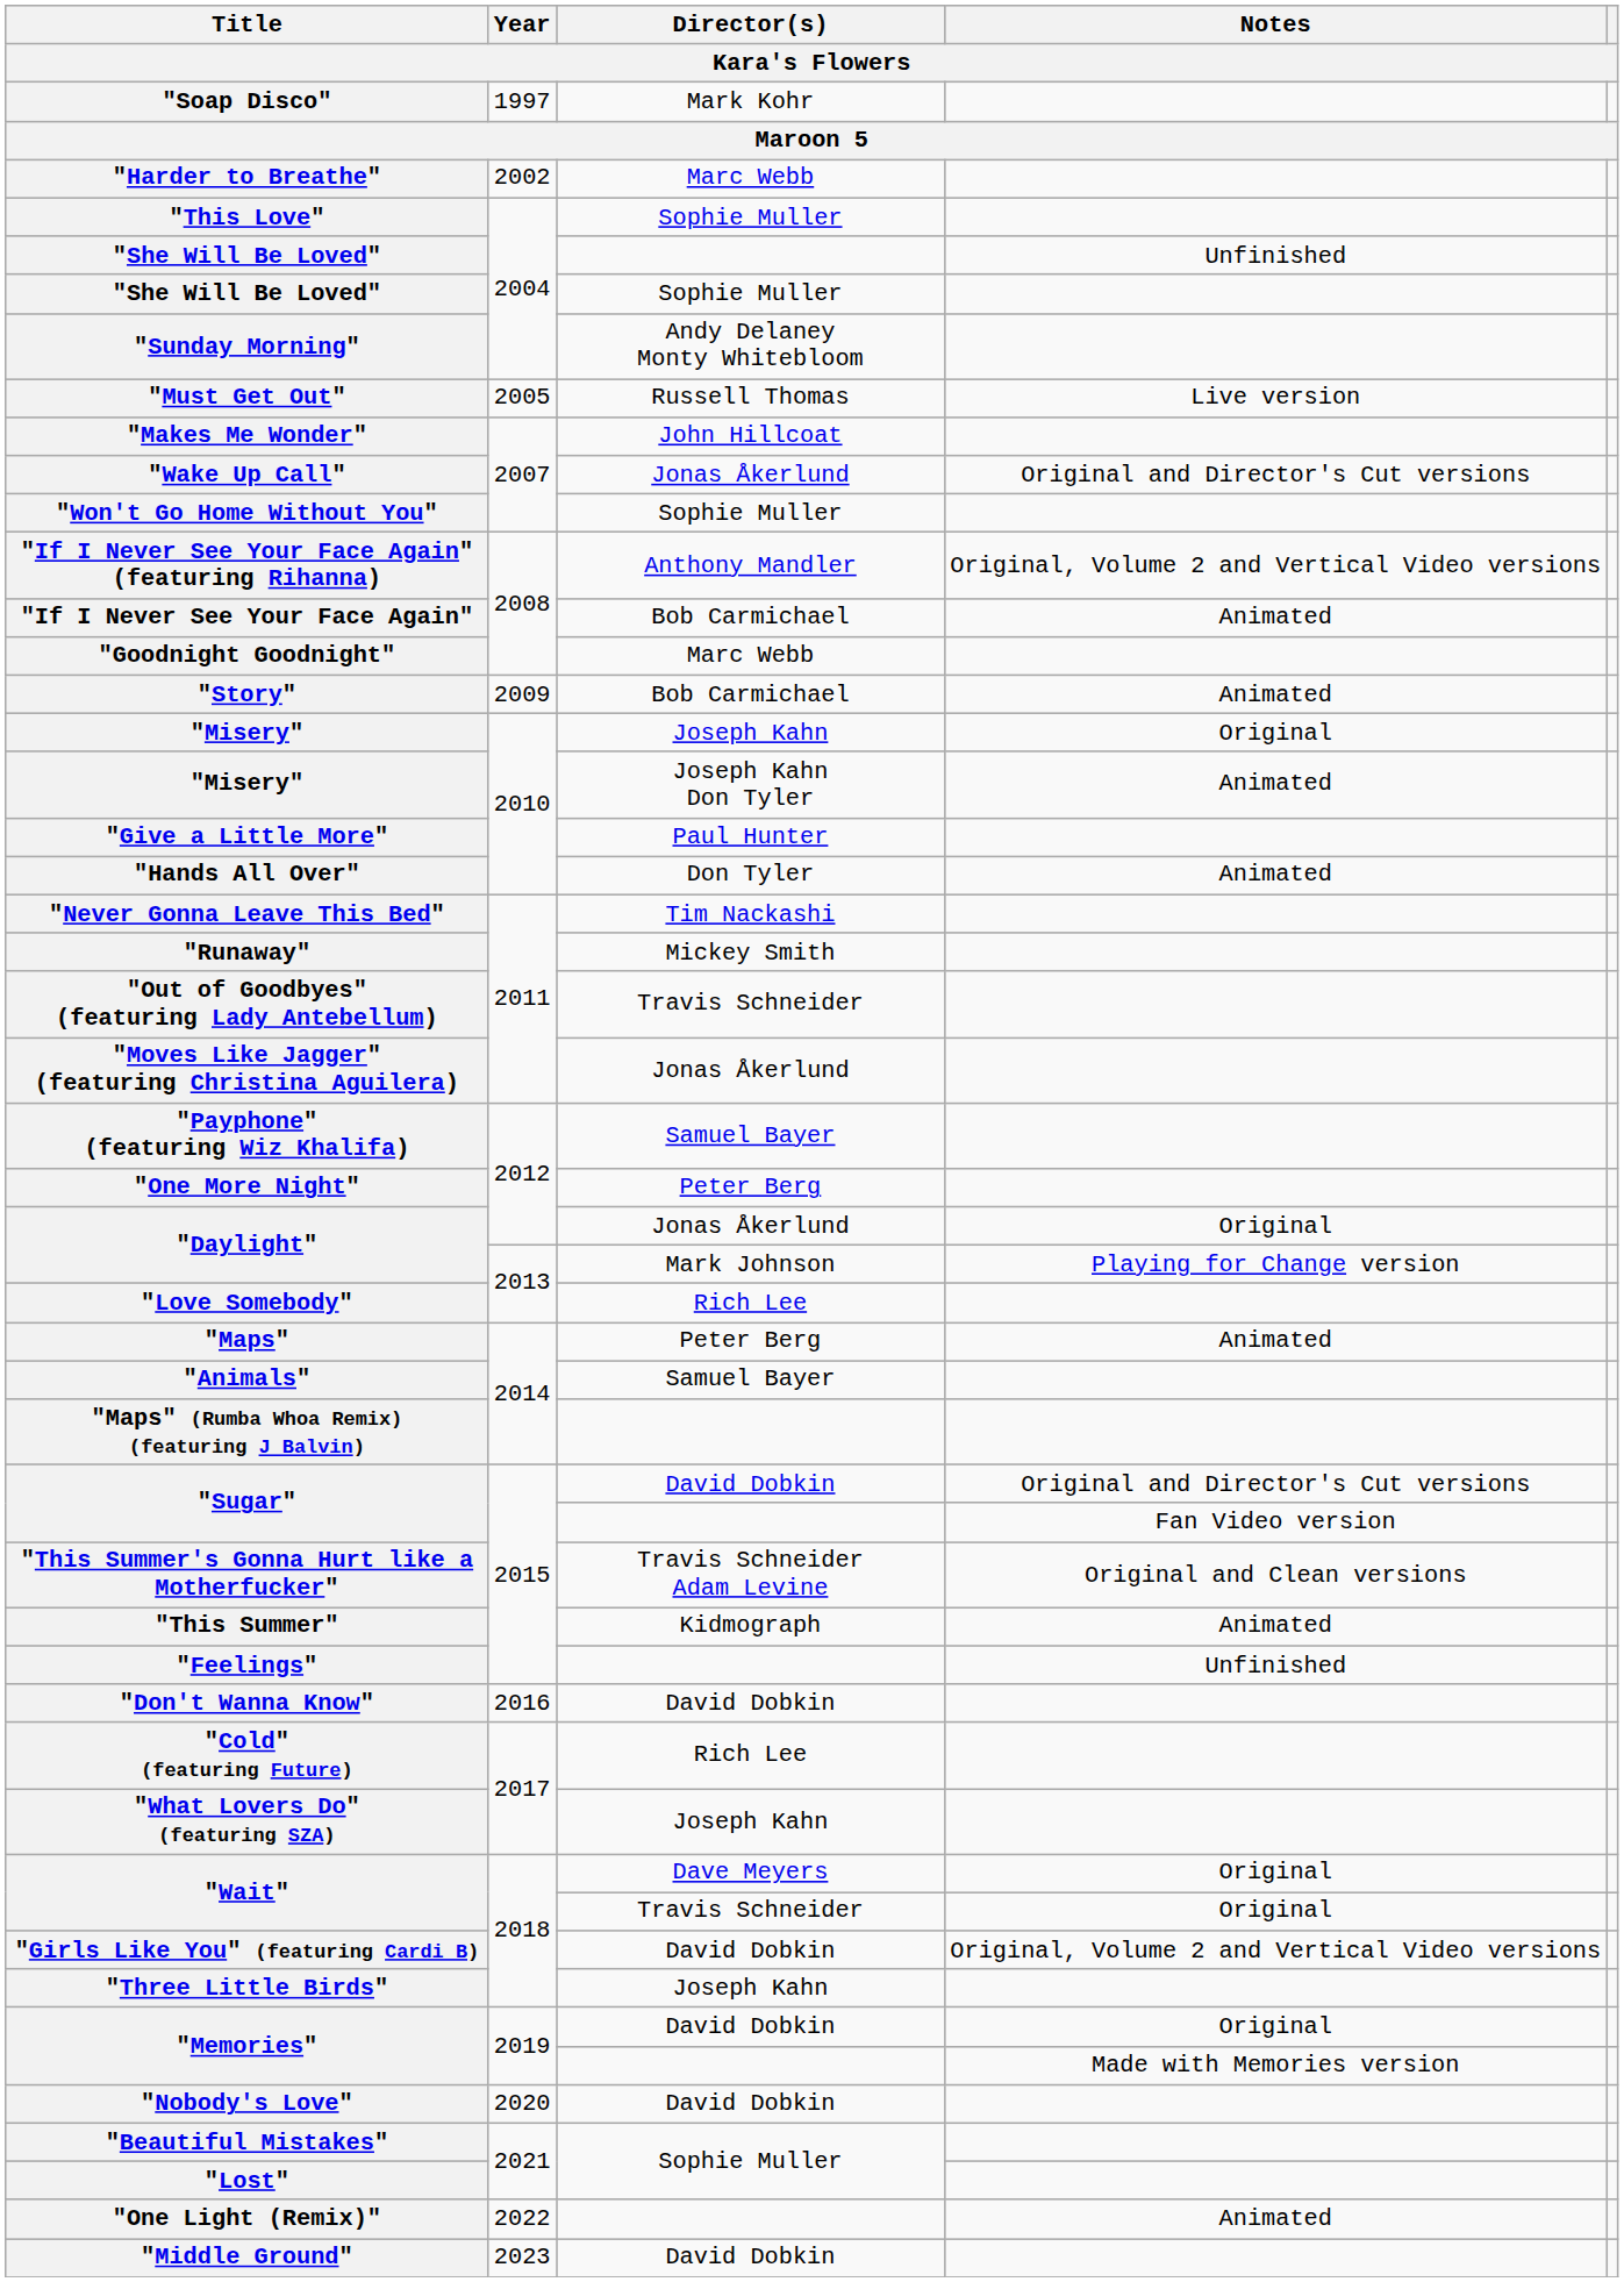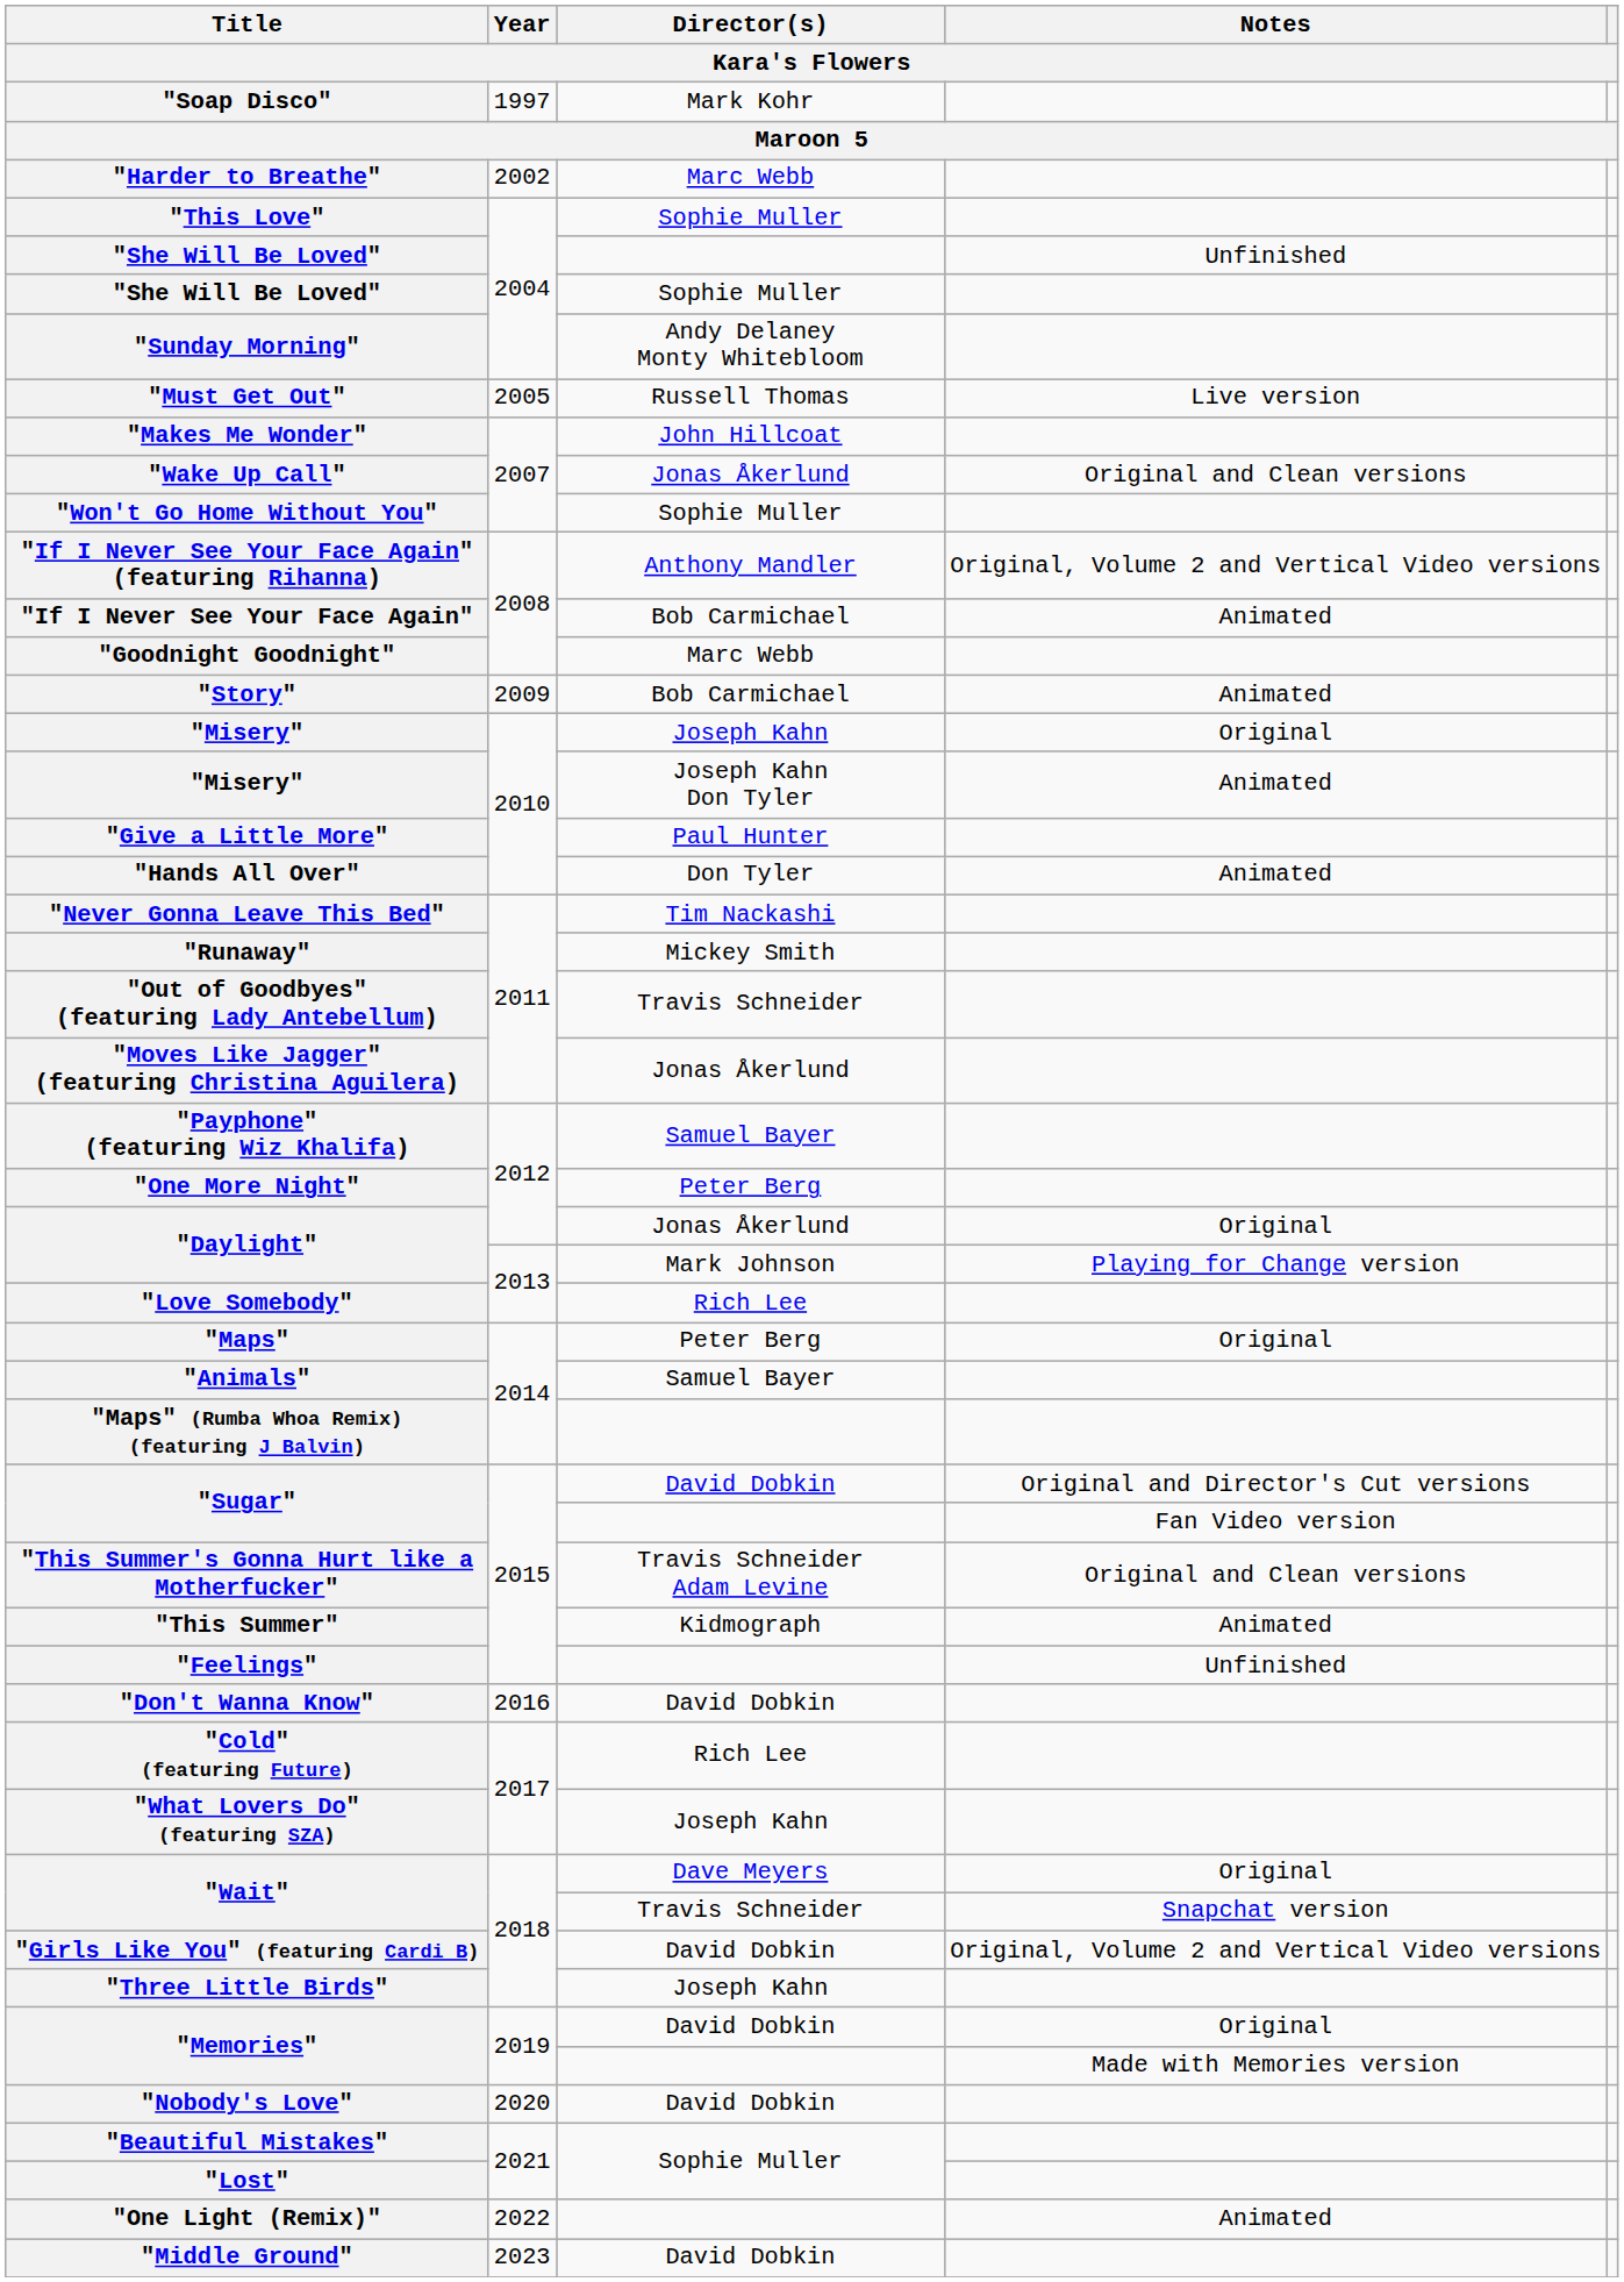"Wake Up Call" | Notes: Original and Director's Cut versions -> Original and Clean versions
"Maps" | Notes: Animated -> Original
"Wait" / Travis Schneider | Notes: Original -> Snapchat version
